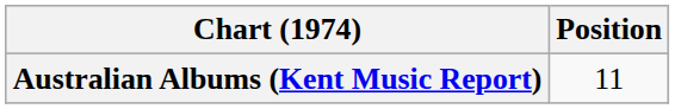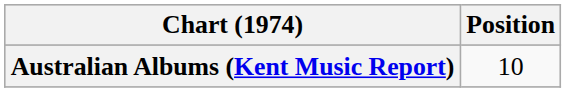Australian Albums (Kent Music Report) | Position: 11 -> 10
